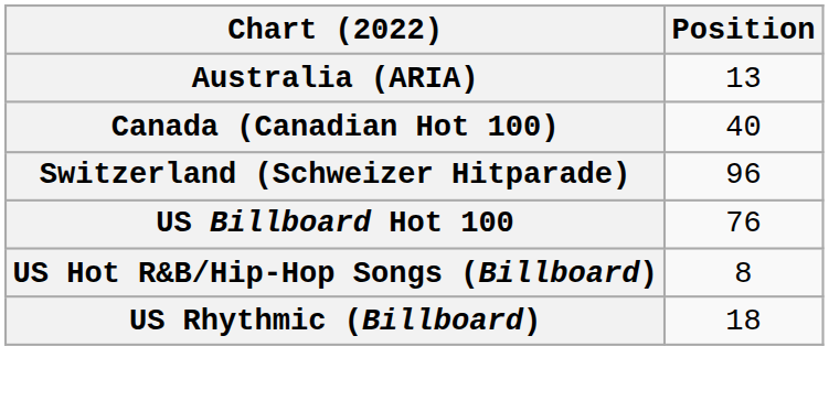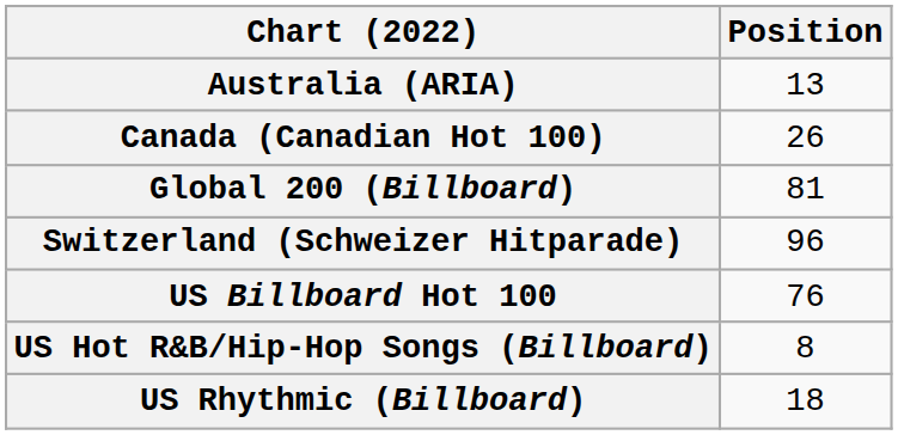Canada (Canadian Hot 100) | Position: 40 -> 26
+ row: Global 200 (Billboard) | 81
